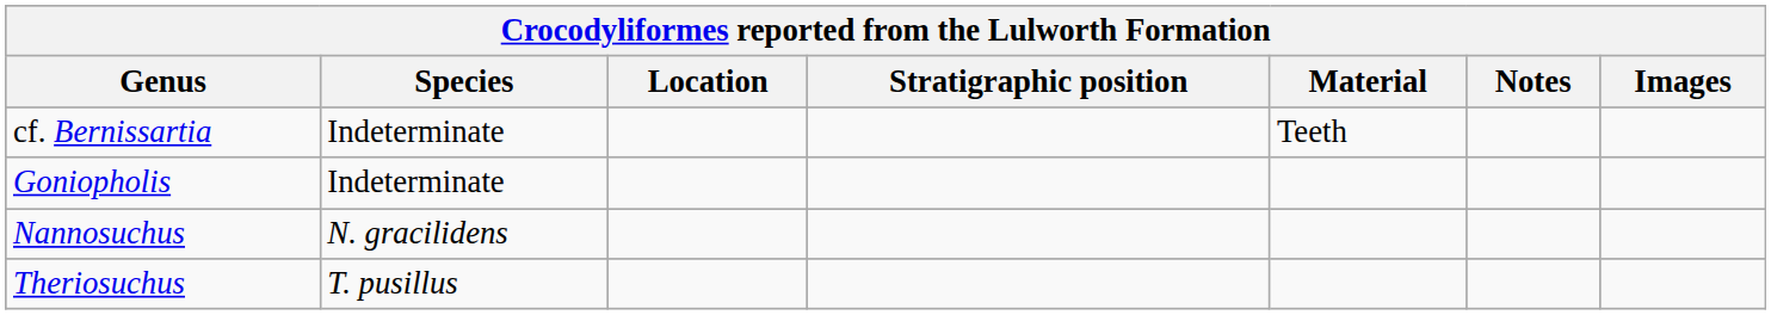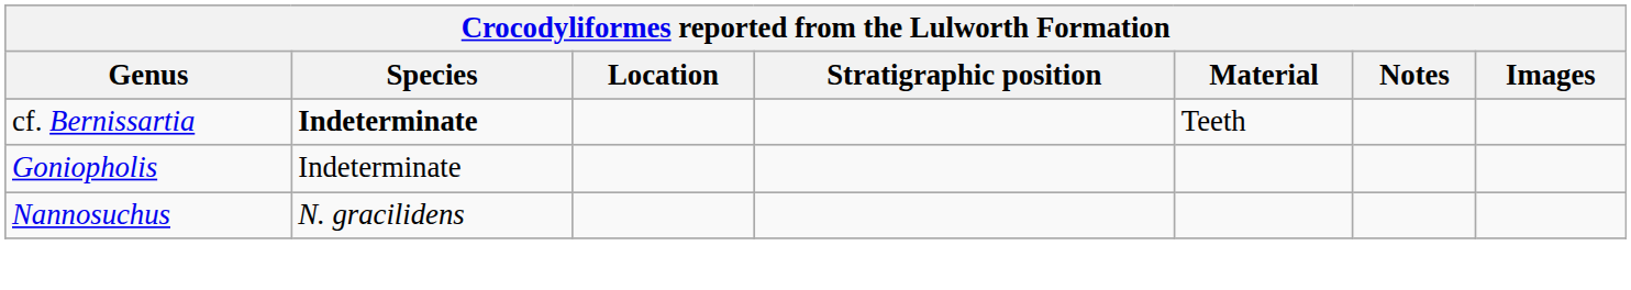cf. Bernissartia | Species: normal -> bold
- row: Theriosuchus | T. pusillus
